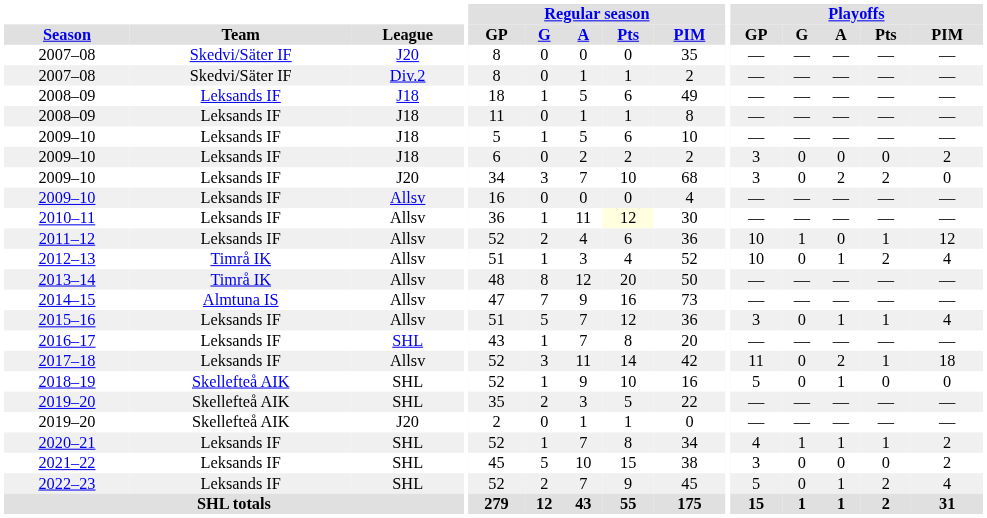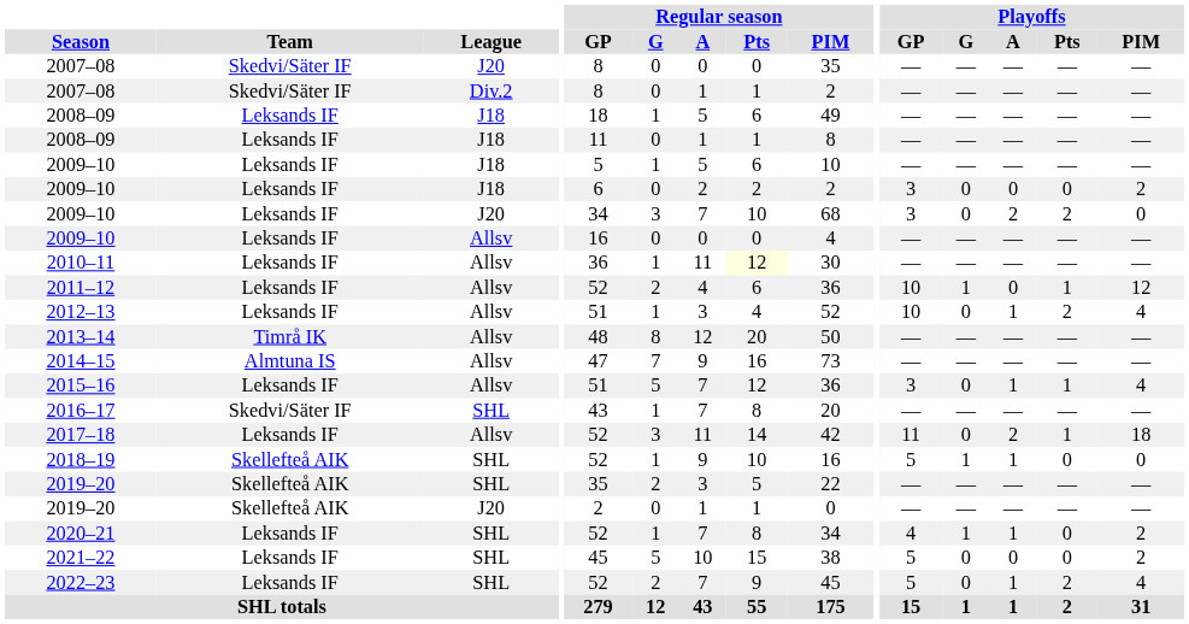2012–13 | Team: Timrå IK -> Leksands IF
2016–17 | Team: Leksands IF -> Skedvi/Säter IF
2018–19 | Playoffs / G: 0 -> 1
2020–21 | Playoffs / Pts: 1 -> 0
2021–22 | Playoffs / GP: 3 -> 5
